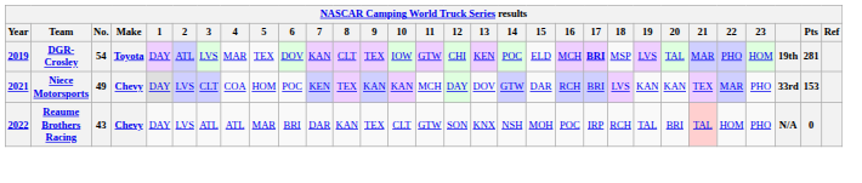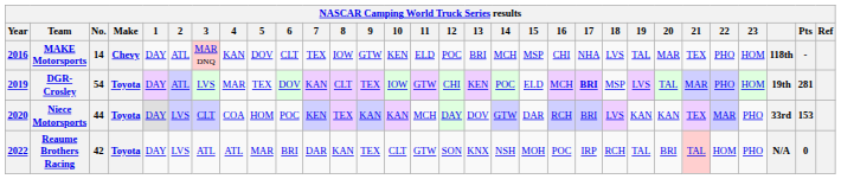+ row: 2016 | MAKE Motorsports | 14 | Chevy | DAY | ATL | MAR DNQ | KAN | DOV | CLT | TEX | IOW | GTW | KEN | ELD | POC | BRI | MCH | MSP | CHI | NHA | LVS | TAL | MAR | TEX | PHO | HOM | 118th | -
Niece Motorsports | Year: 2021 -> 2020
Niece Motorsports | No.: 49 -> 44
Niece Motorsports | Make: Chevy -> Toyota
Reaume Brothers Racing | No.: 43 -> 42
Reaume Brothers Racing | Make: Chevy -> Toyota
